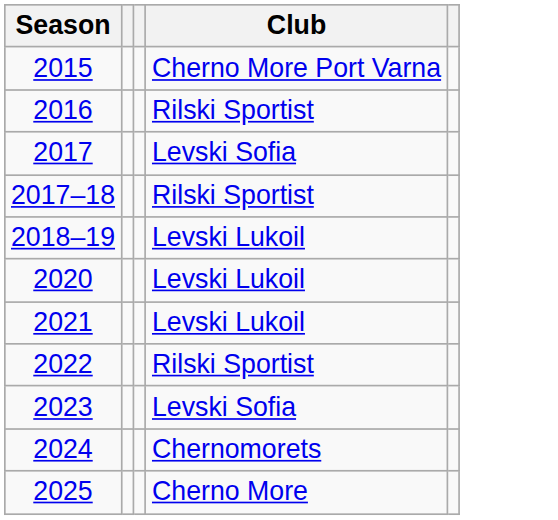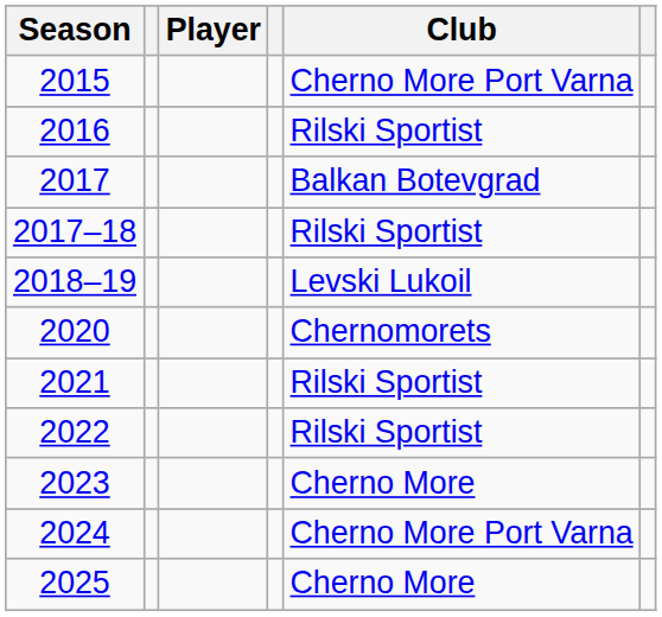+ column: Player
2017 | Club: Levski Sofia -> Balkan Botevgrad
2020 | Club: Levski Lukoil -> Chernomorets
2021 | Club: Levski Lukoil -> Rilski Sportist
2023 | Club: Levski Sofia -> Cherno More
2024 | Club: Chernomorets -> Cherno More Port Varna
